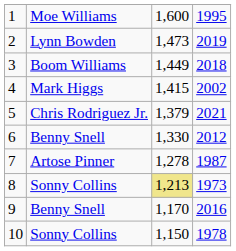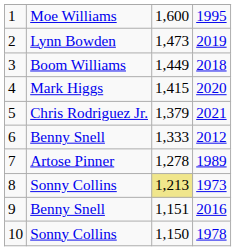4 | column 4: 2002 -> 2020
6 | column 3: 1,330 -> 1,333
7 | column 4: 1987 -> 1989
9 | column 3: 1,170 -> 1,151
